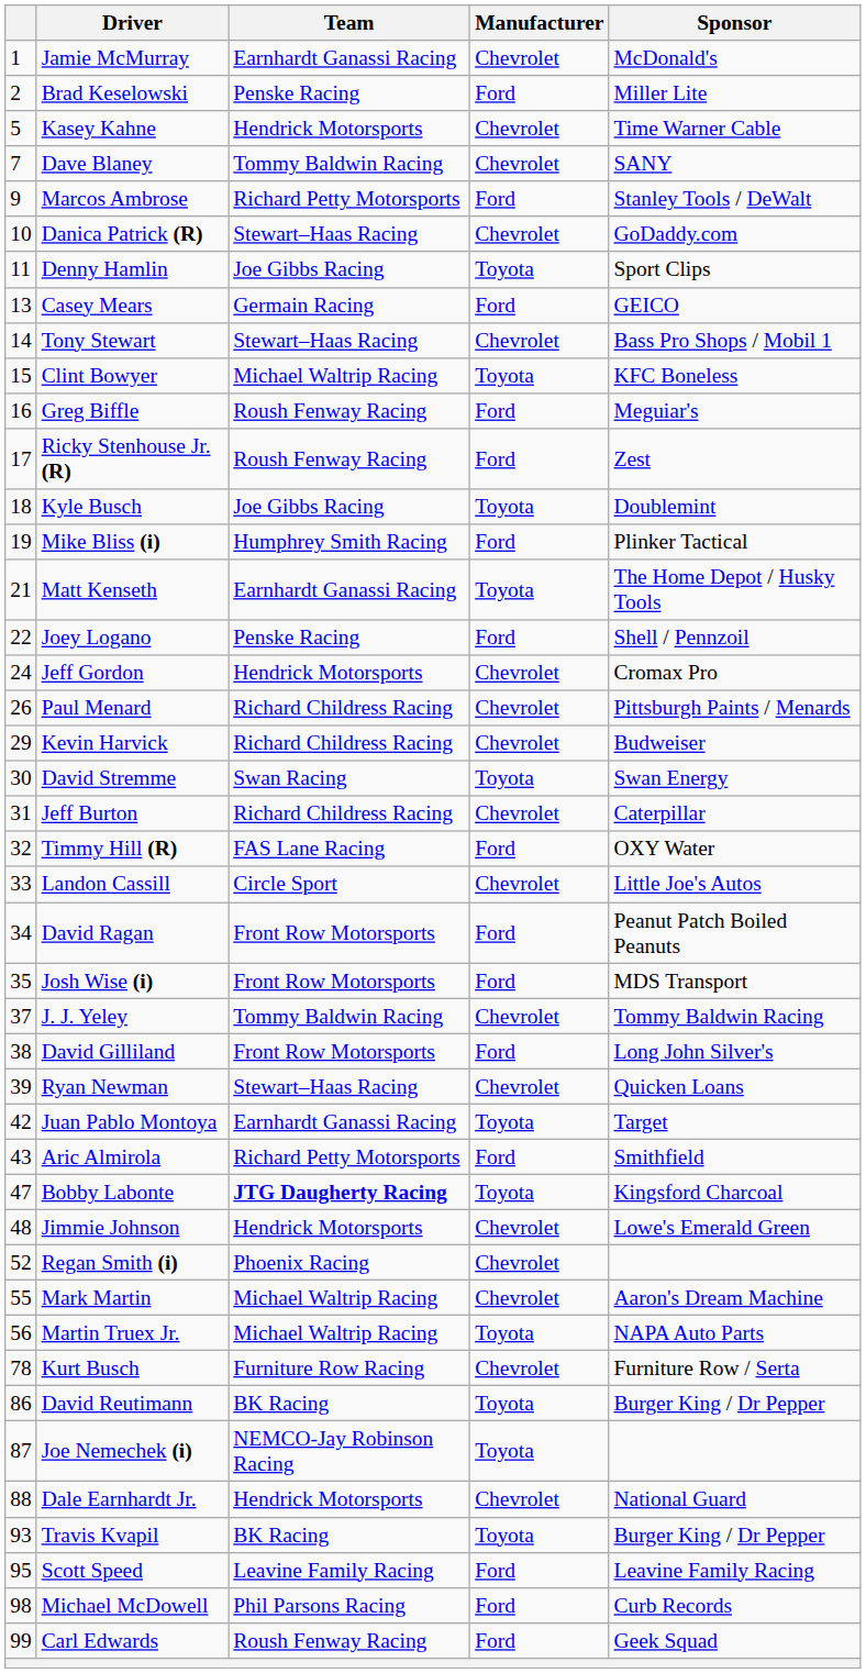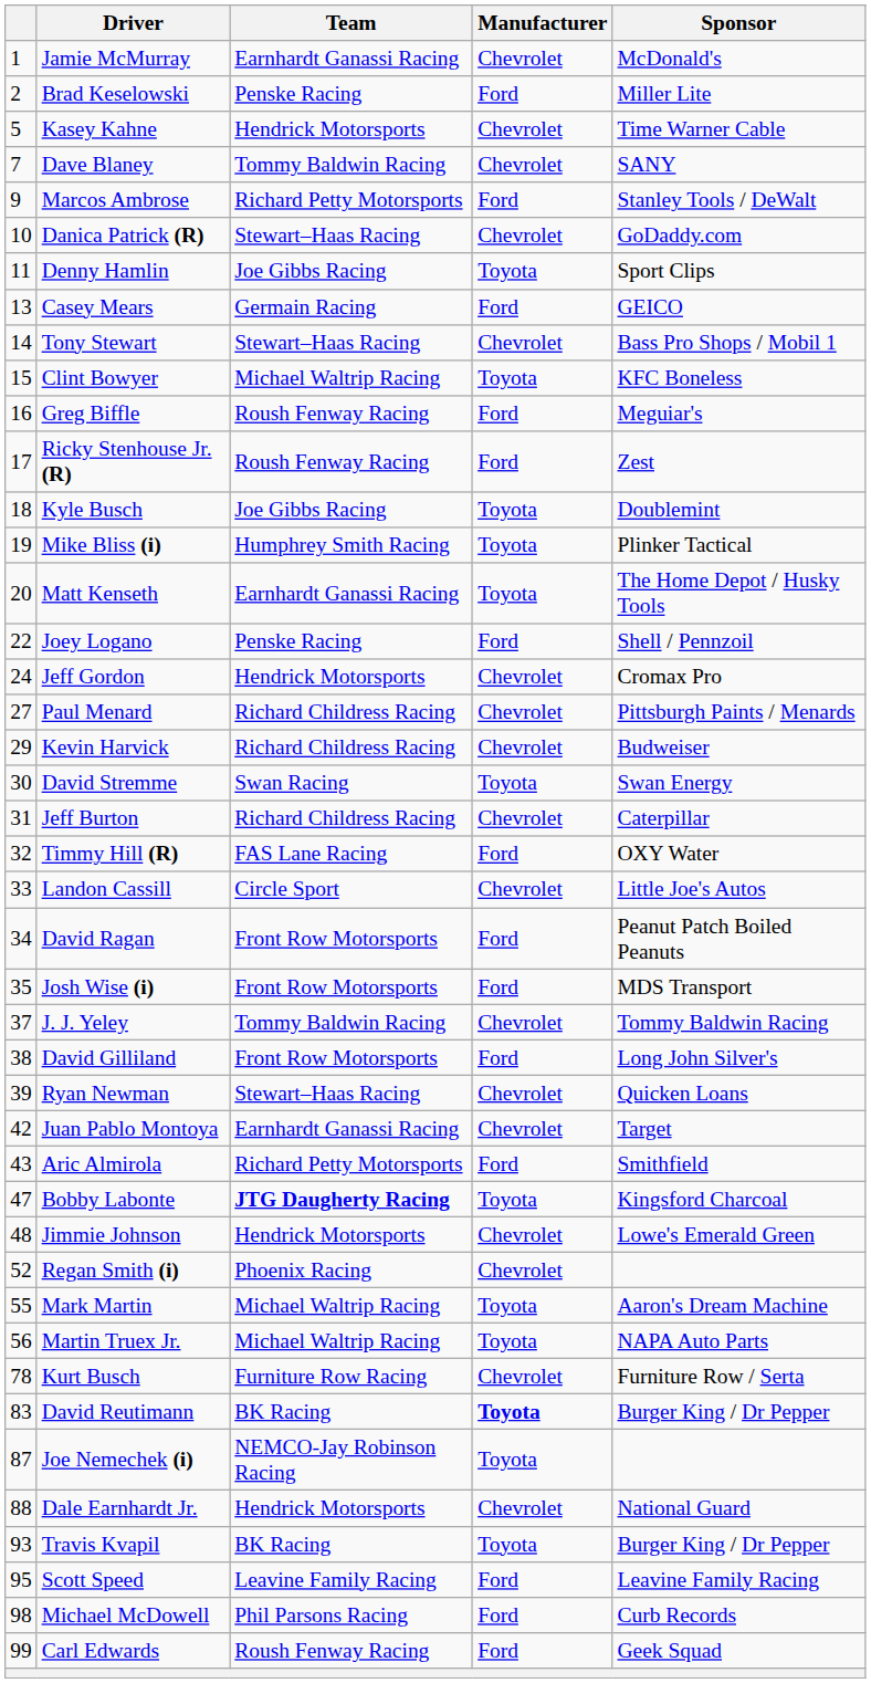Mike Bliss (i) | Manufacturer: Ford -> Toyota
Matt Kenseth | column 1: 21 -> 20
Paul Menard | column 1: 26 -> 27
Juan Pablo Montoya | Manufacturer: Toyota -> Chevrolet
Mark Martin | Manufacturer: Chevrolet -> Toyota
David Reutimann | column 1: 86 -> 83
David Reutimann | Manufacturer: normal -> bold
